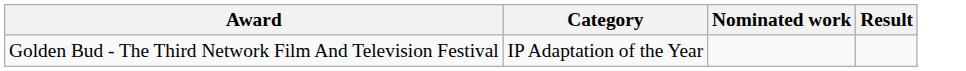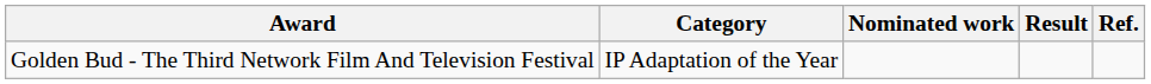+ column: Ref.
